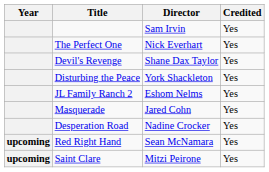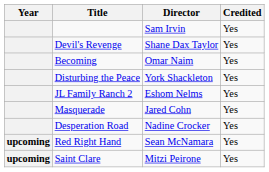- row: The Perfect One | Nick Everhart | Yes
+ row: Becoming | Omar Naim | Yes
